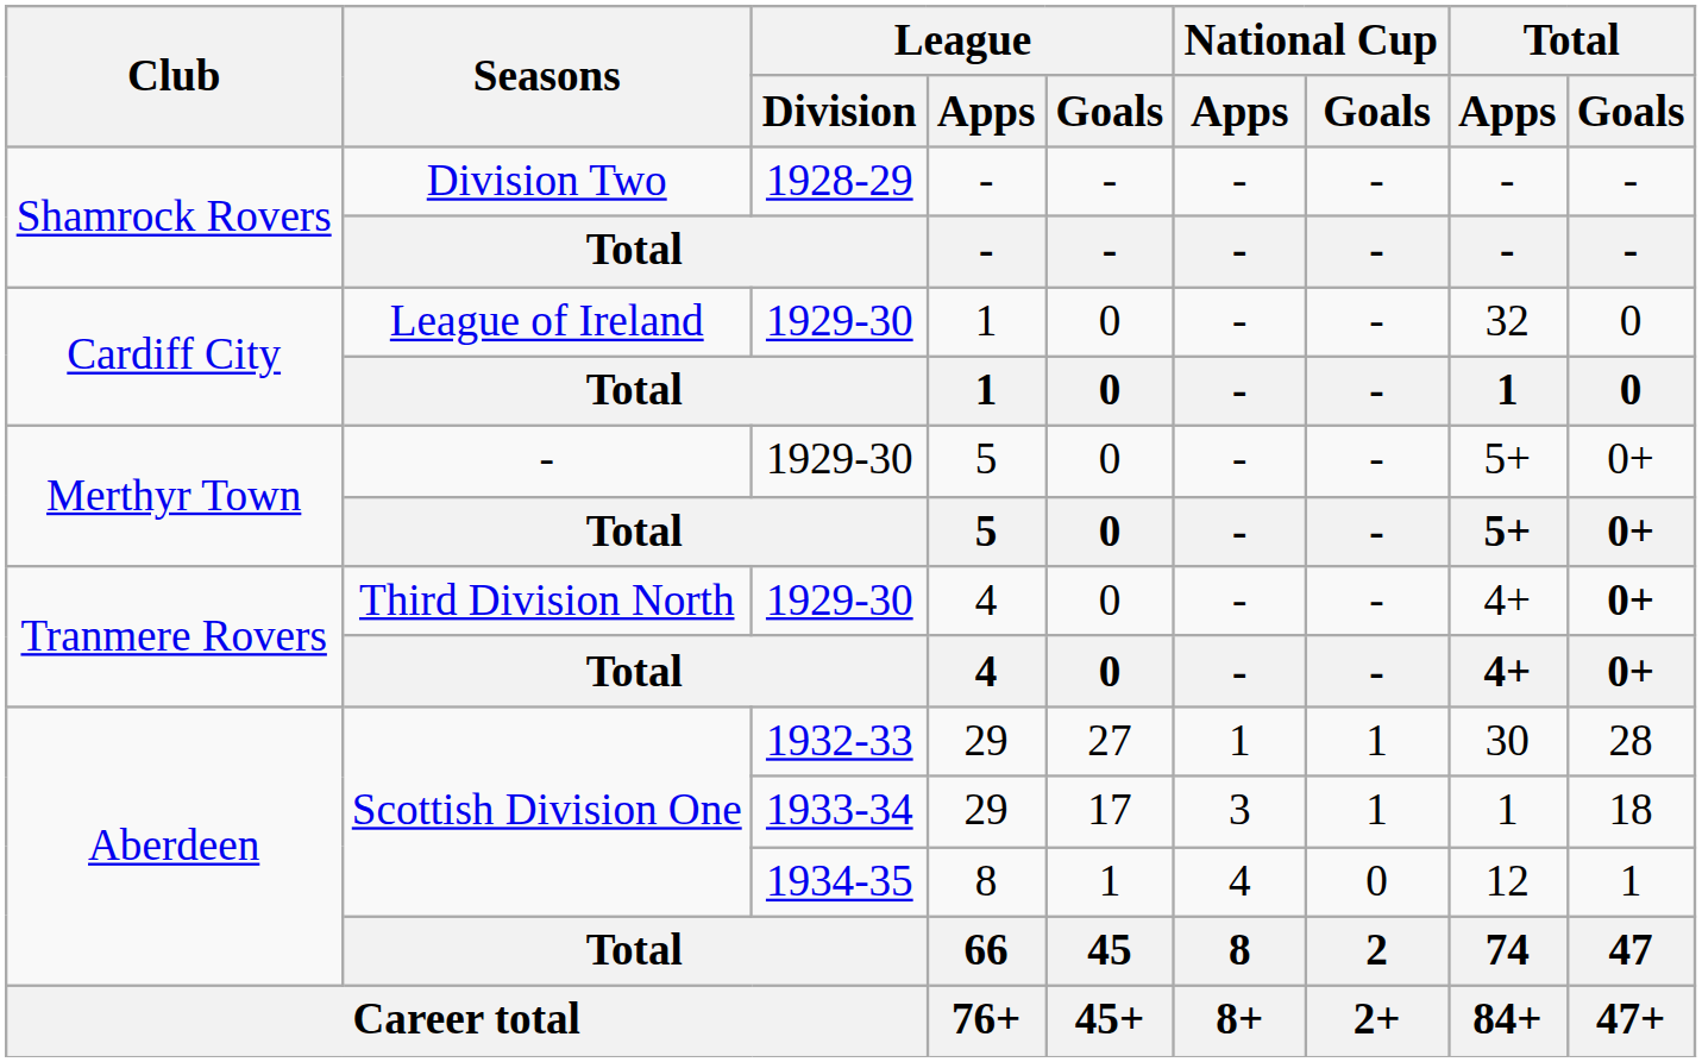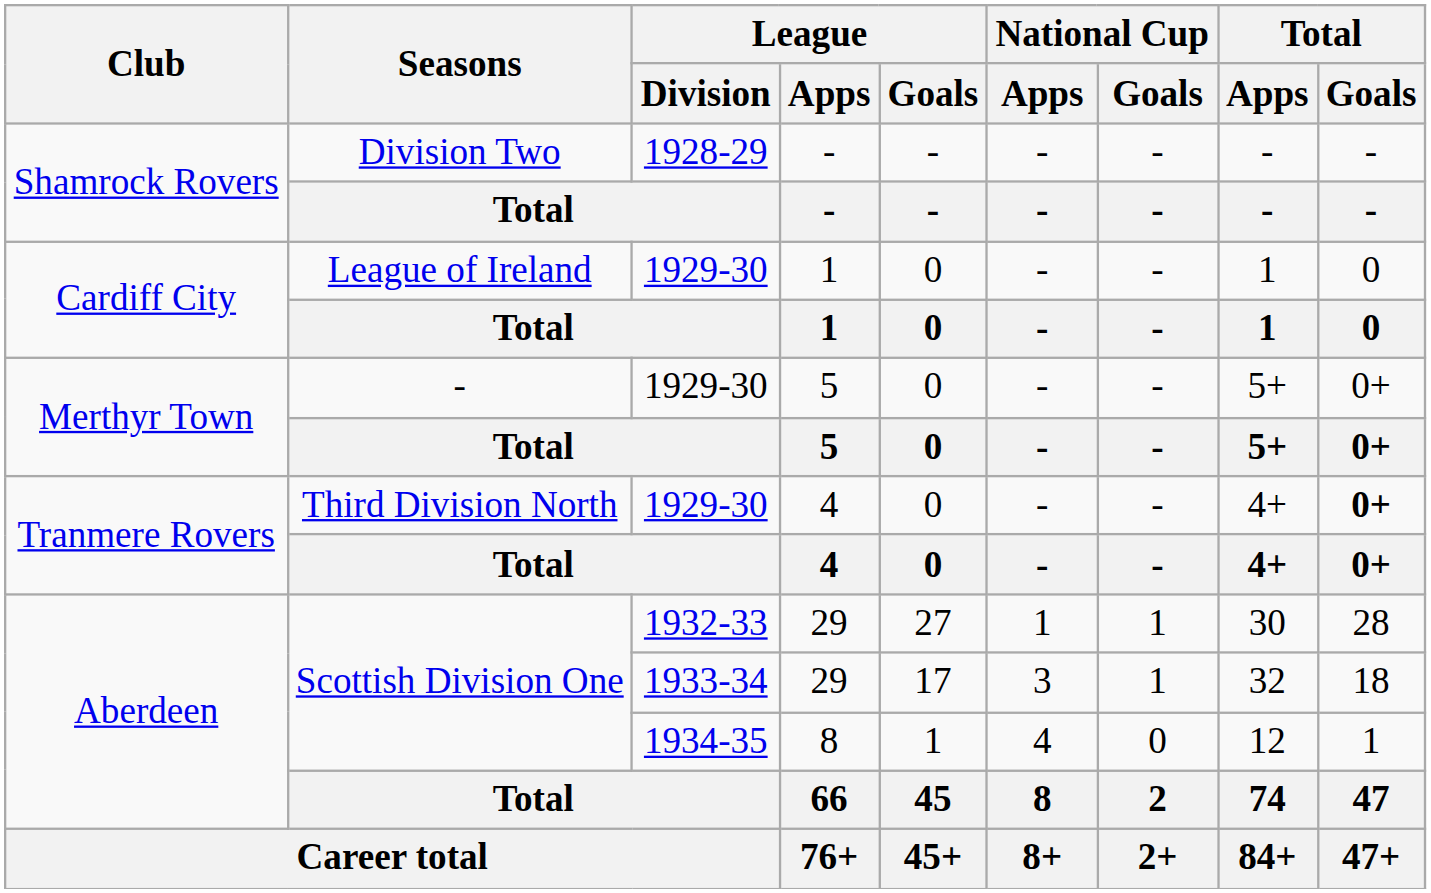1929-30 / 1 | Total / Apps: 32 -> 1
1933-34 / 29 | Total / Apps: 1 -> 32
